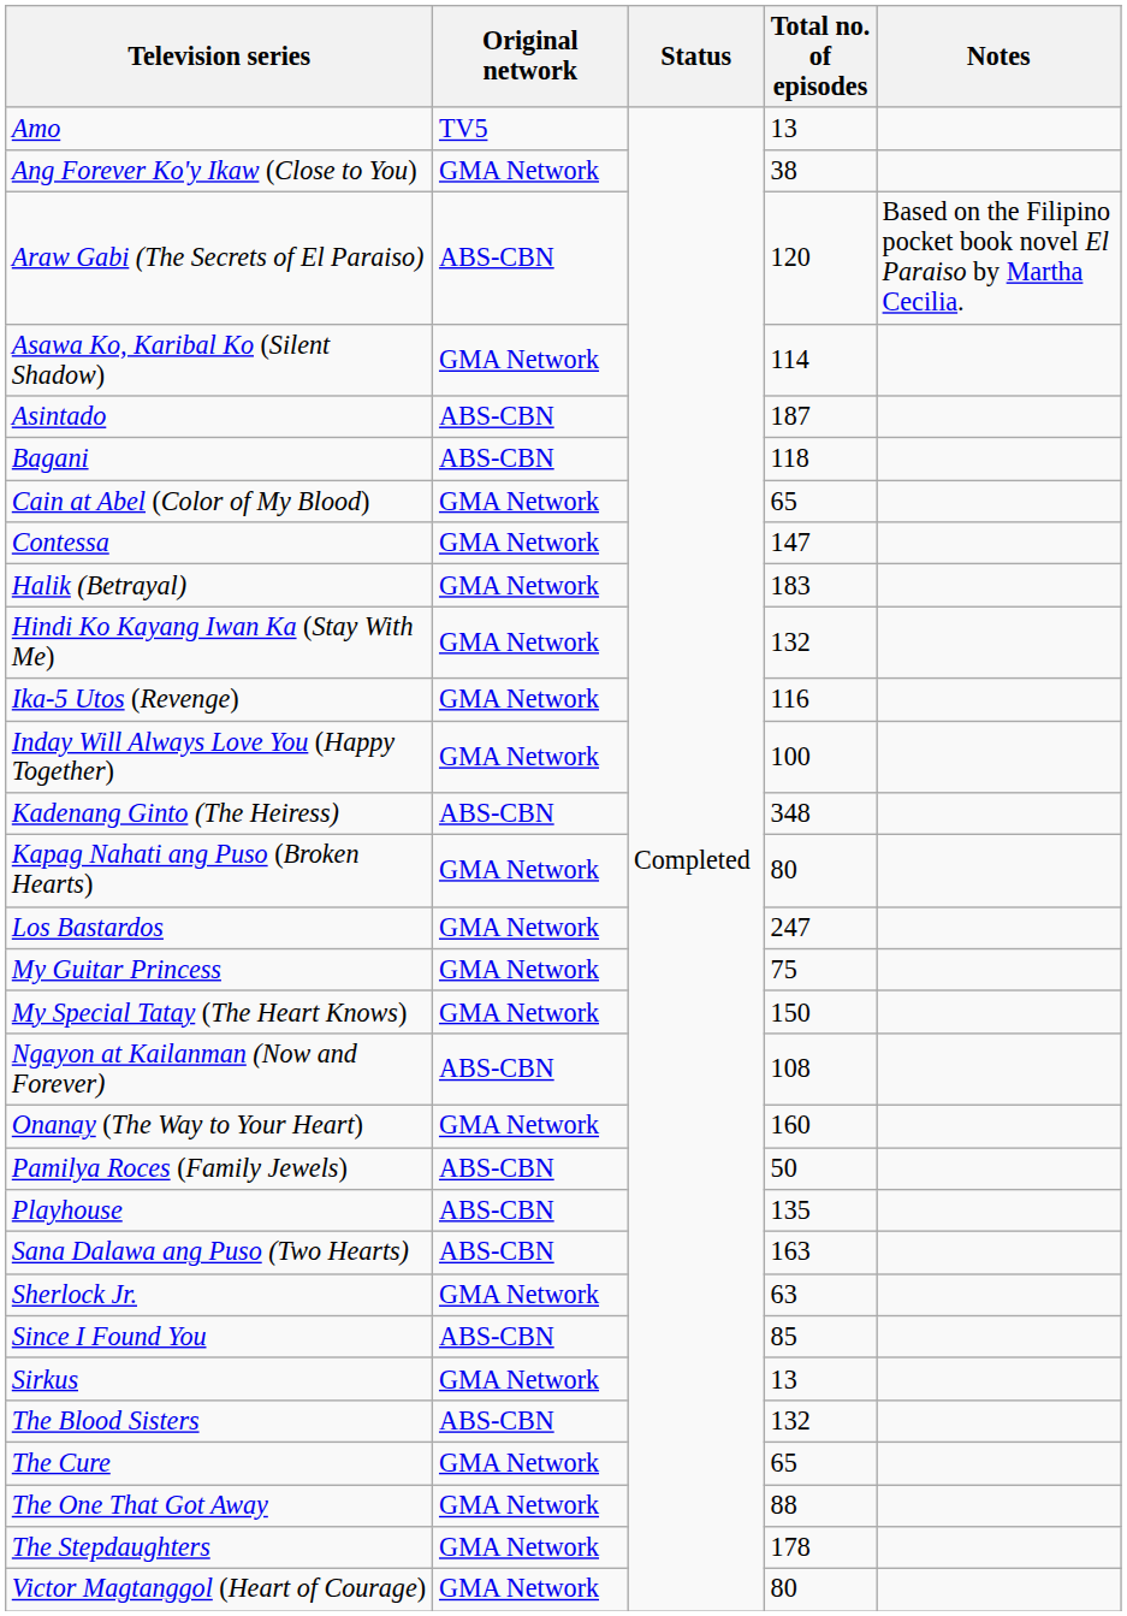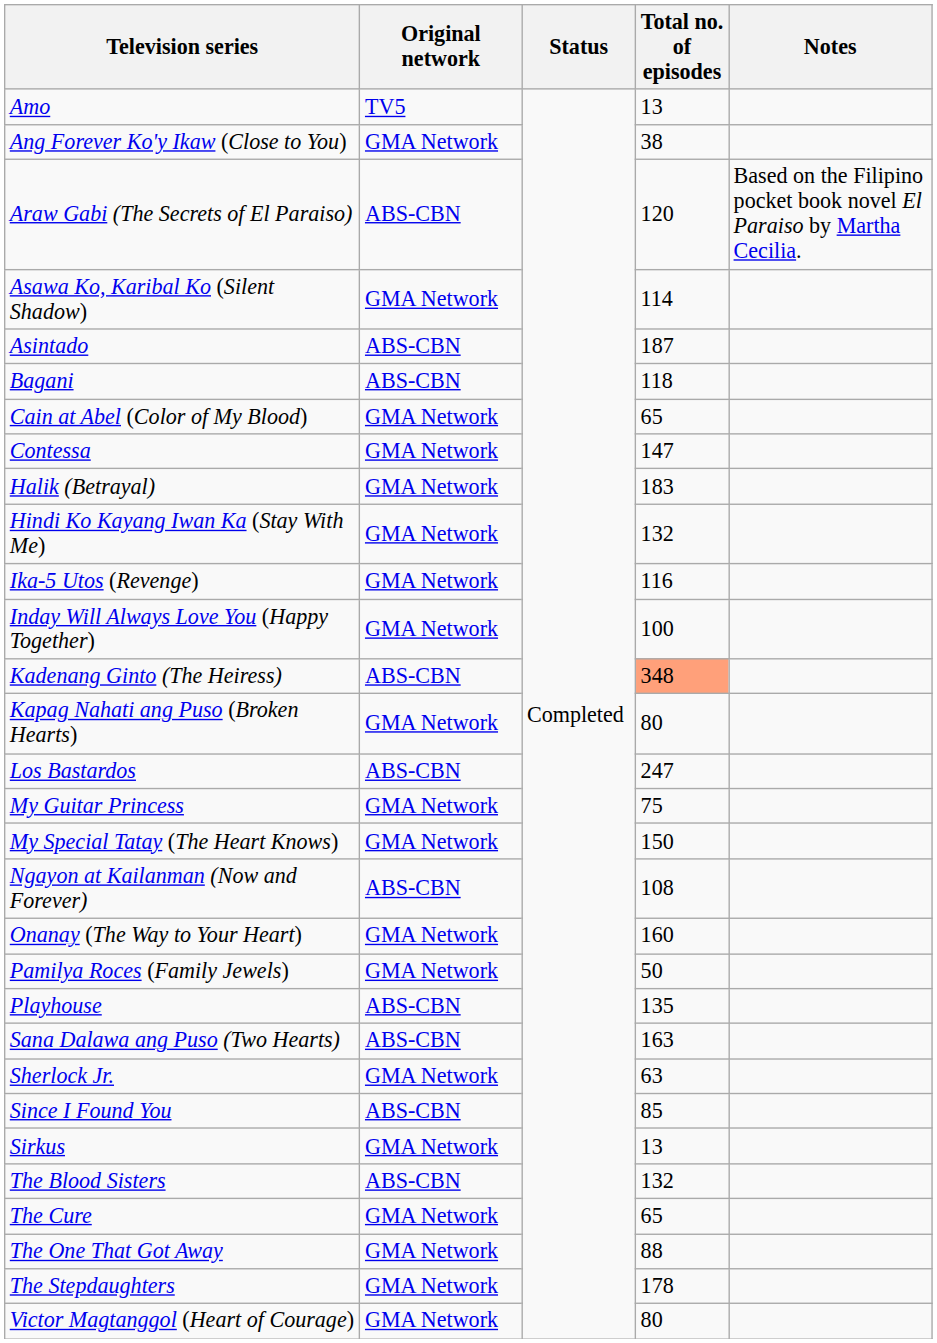Kadenang Ginto (The Heiress) | Total no. of episodes: no background -> lightsalmon background
Los Bastardos | Original network: GMA Network -> ABS-CBN
Pamilya Roces (Family Jewels) | Original network: ABS-CBN -> GMA Network
